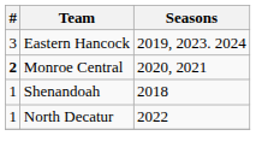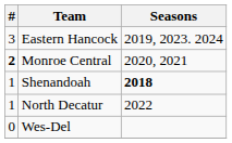Shenandoah | Seasons: normal -> bold
+ row: 0 | Wes-Del
